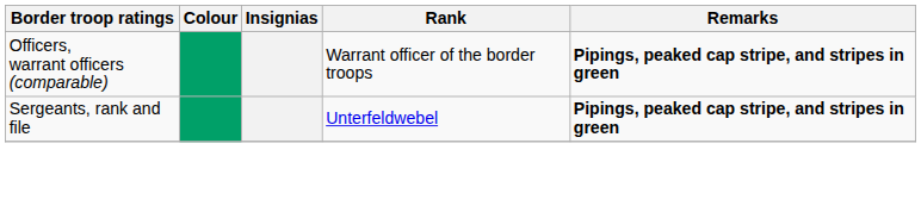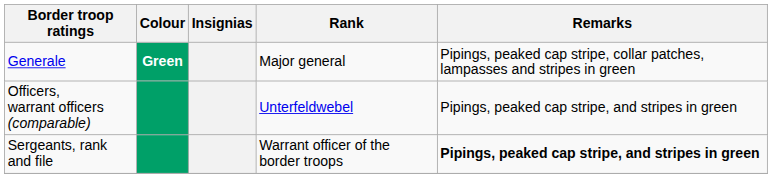+ row: Generale | Green | Major general | Pipings, peaked cap stripe, collar patches, lampasses and stripes in green
Officers, warrant officers (comparable) | Rank: Warrant officer of the border troops -> Unterfeldwebel
Officers, warrant officers (comparable) | Remarks: bold -> normal
Sergeants, rank and file | Rank: Unterfeldwebel -> Warrant officer of the border troops
